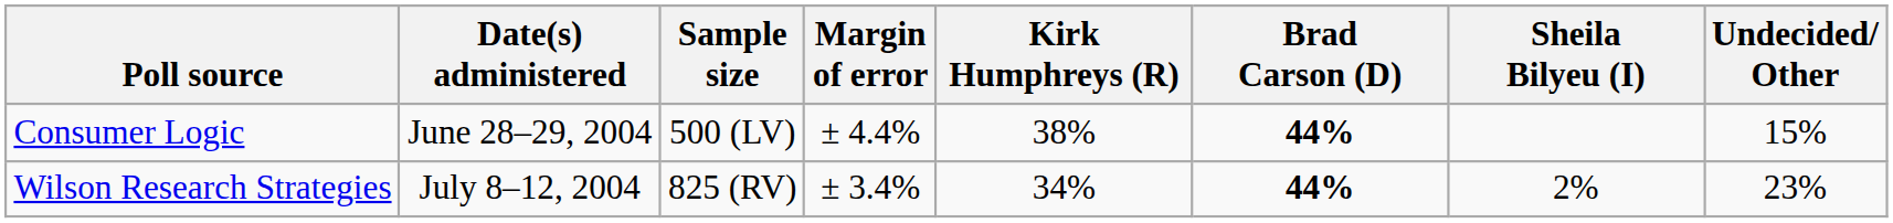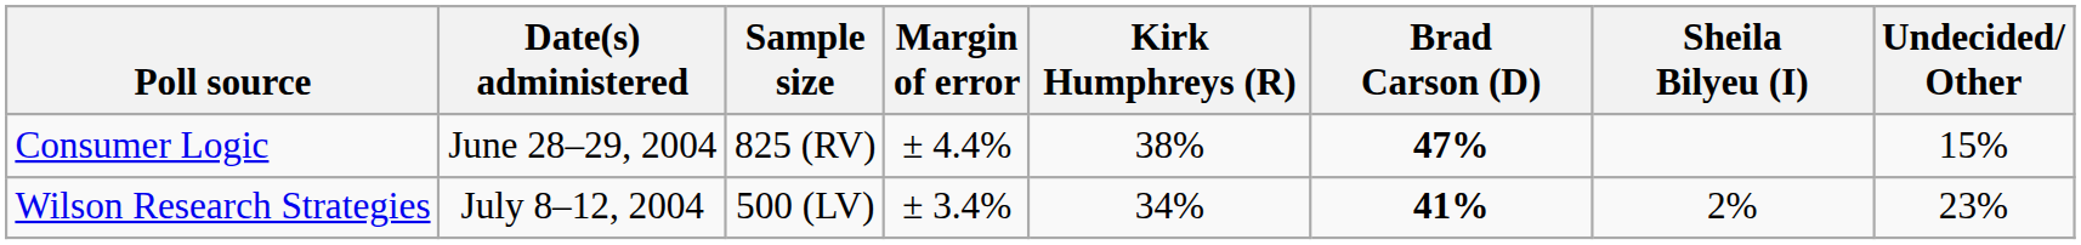Consumer Logic | Sample size: 500 (LV) -> 825 (RV)
Consumer Logic | Brad Carson (D): 44% -> 47%
Wilson Research Strategies | Sample size: 825 (RV) -> 500 (LV)
Wilson Research Strategies | Brad Carson (D): 44% -> 41%
